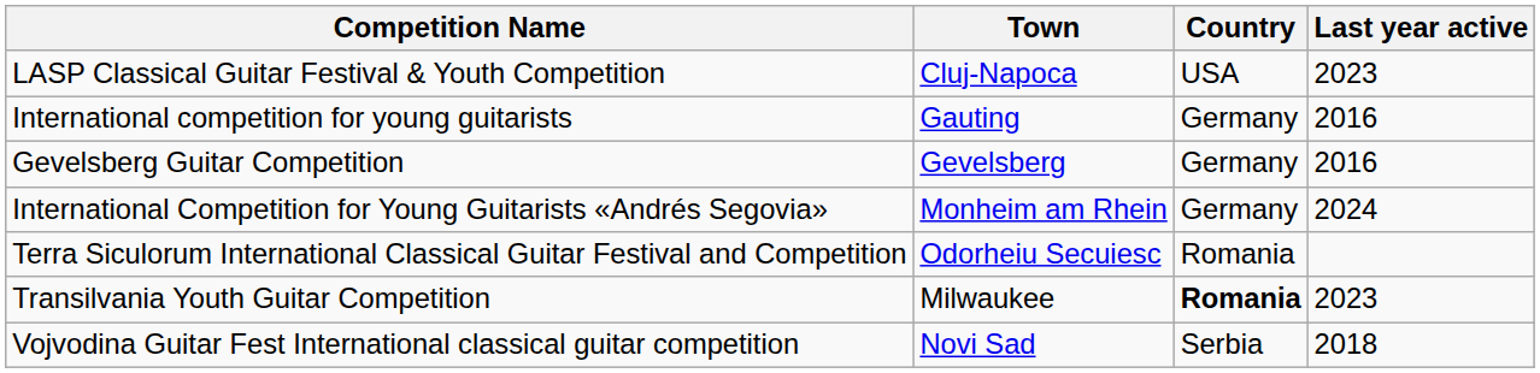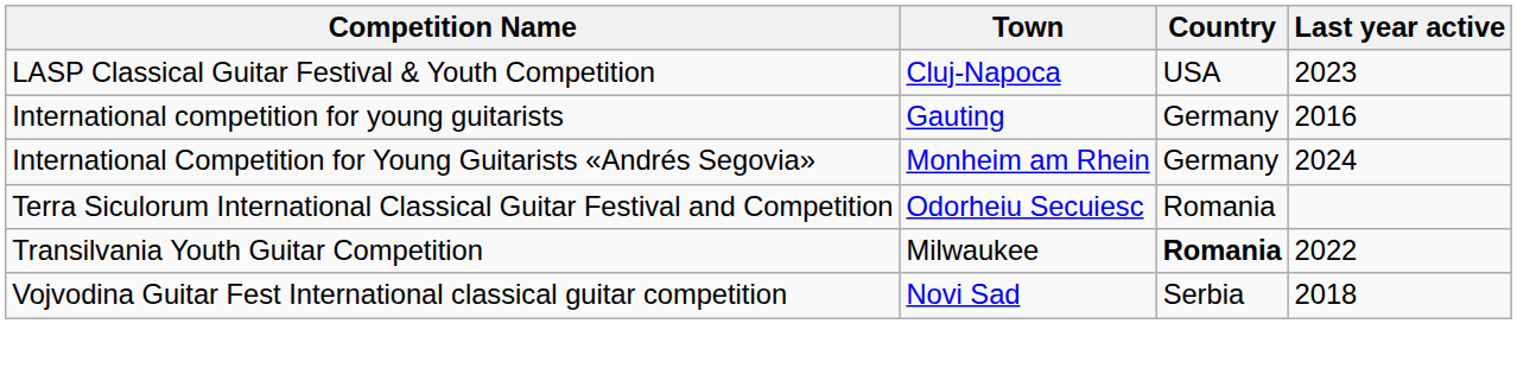- row: Gevelsberg Guitar Competition | Gevelsberg | Germany | 2016
Transilvania Youth Guitar Competition | Last year active: 2023 -> 2022
